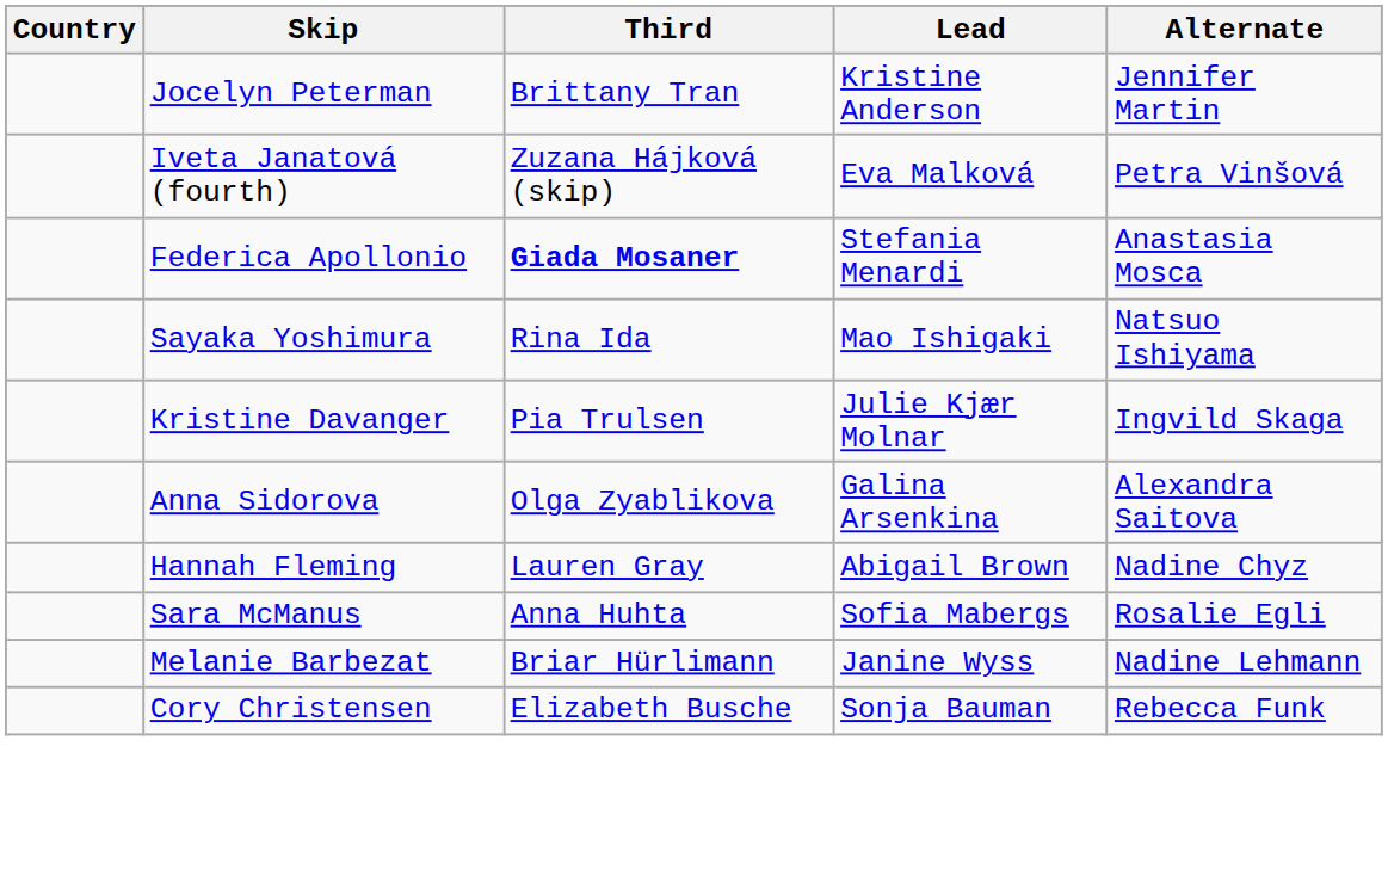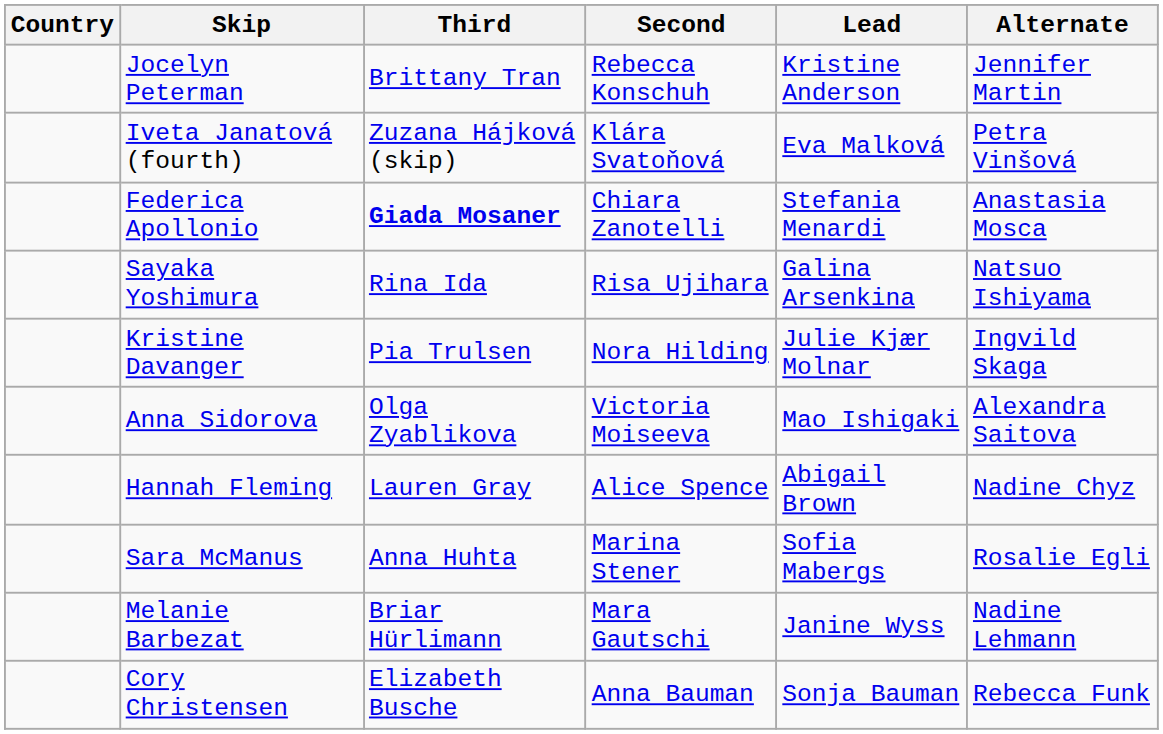+ column: Second | Rebecca Konschuh | Klára Svatoňová | Chiara Zanotelli | Risa Ujihara | Nora Hilding | Victoria Moiseeva | Alice Spence | Marina Stener | Mara Gautschi | Anna Bauman
Sayaka Yoshimura | Lead: Mao Ishigaki -> Galina Arsenkina
Anna Sidorova | Lead: Galina Arsenkina -> Mao Ishigaki
